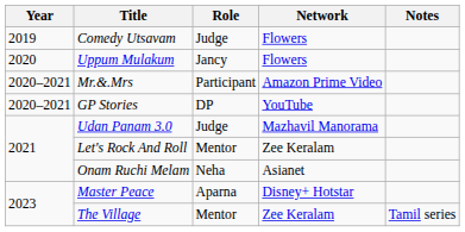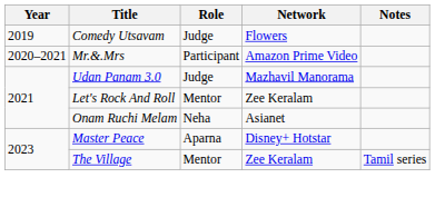- row: 2020 | Uppum Mulakum | Jancy | Flowers
- row: 2020–2021 | GP Stories | DP | YouTube
